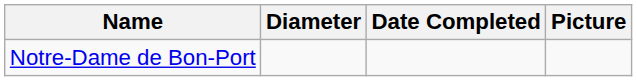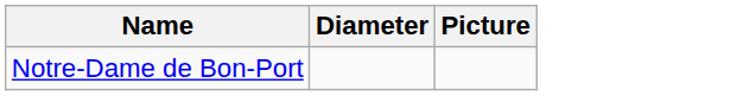- column: Date Completed
